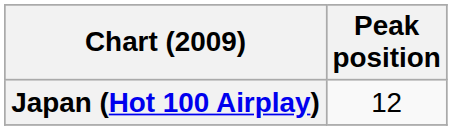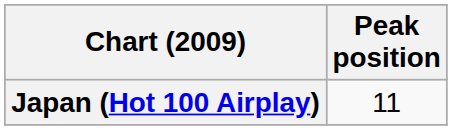Japan (Hot 100 Airplay) | Peak position: 12 -> 11
